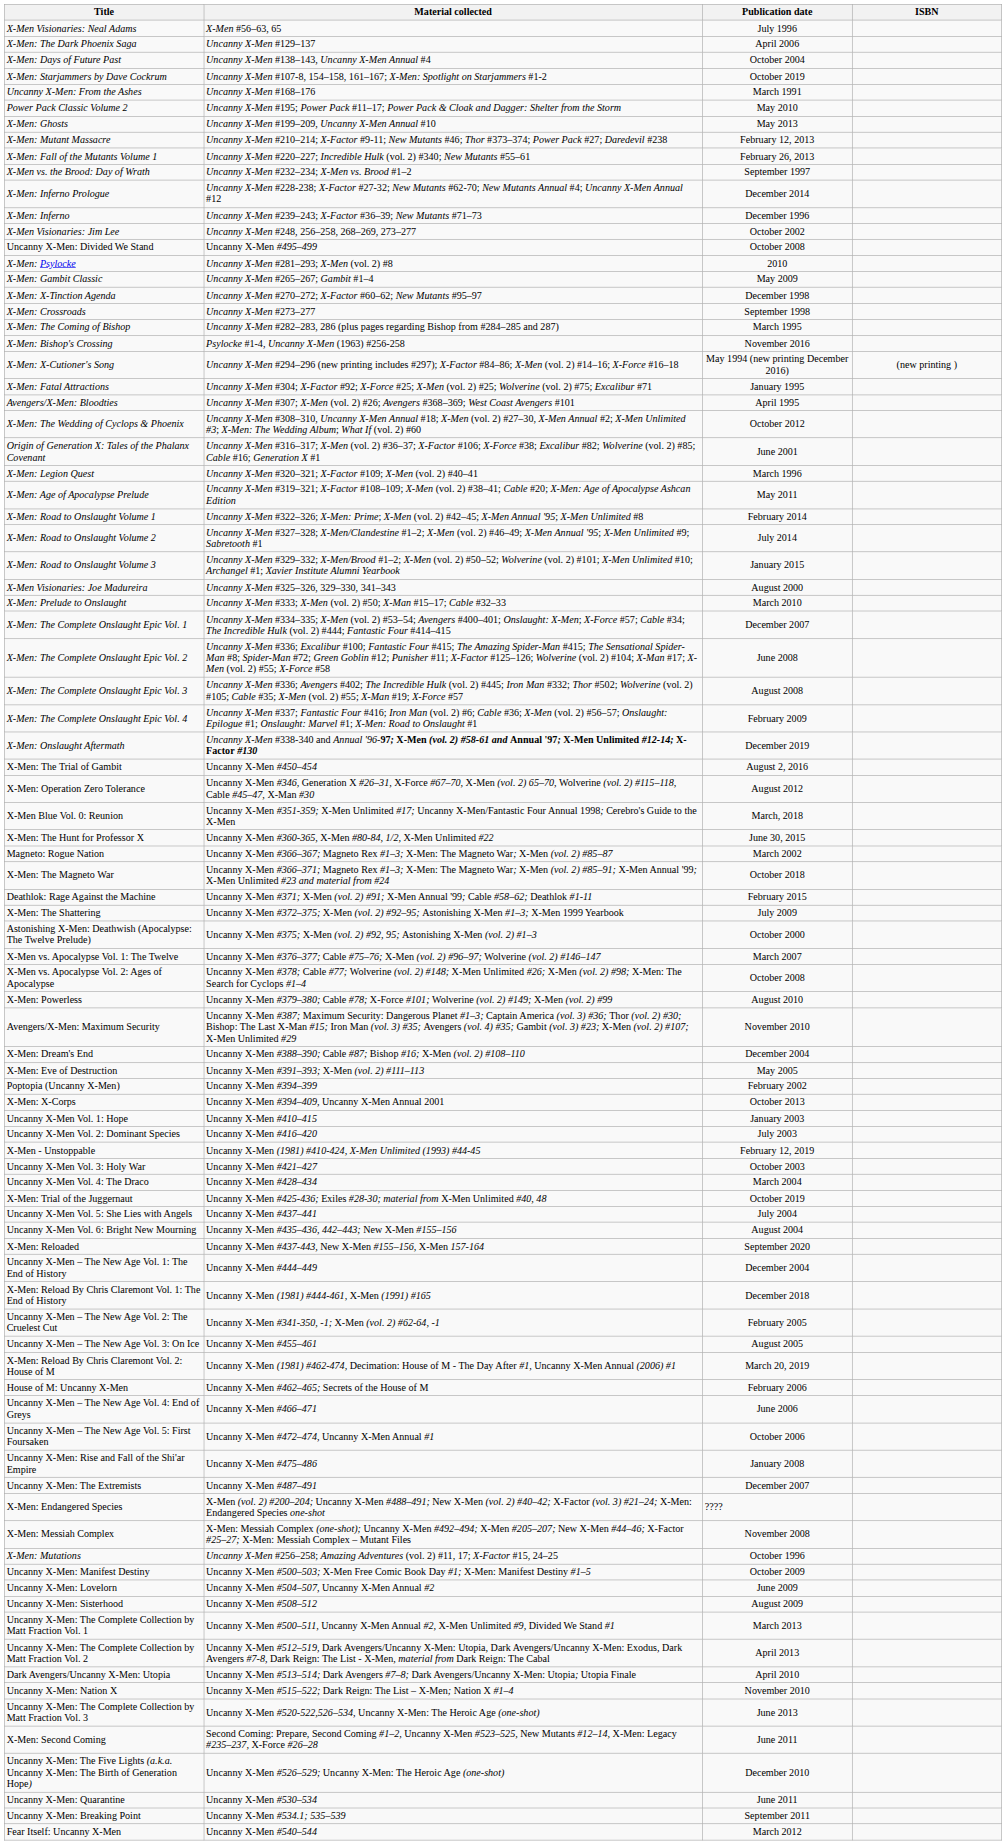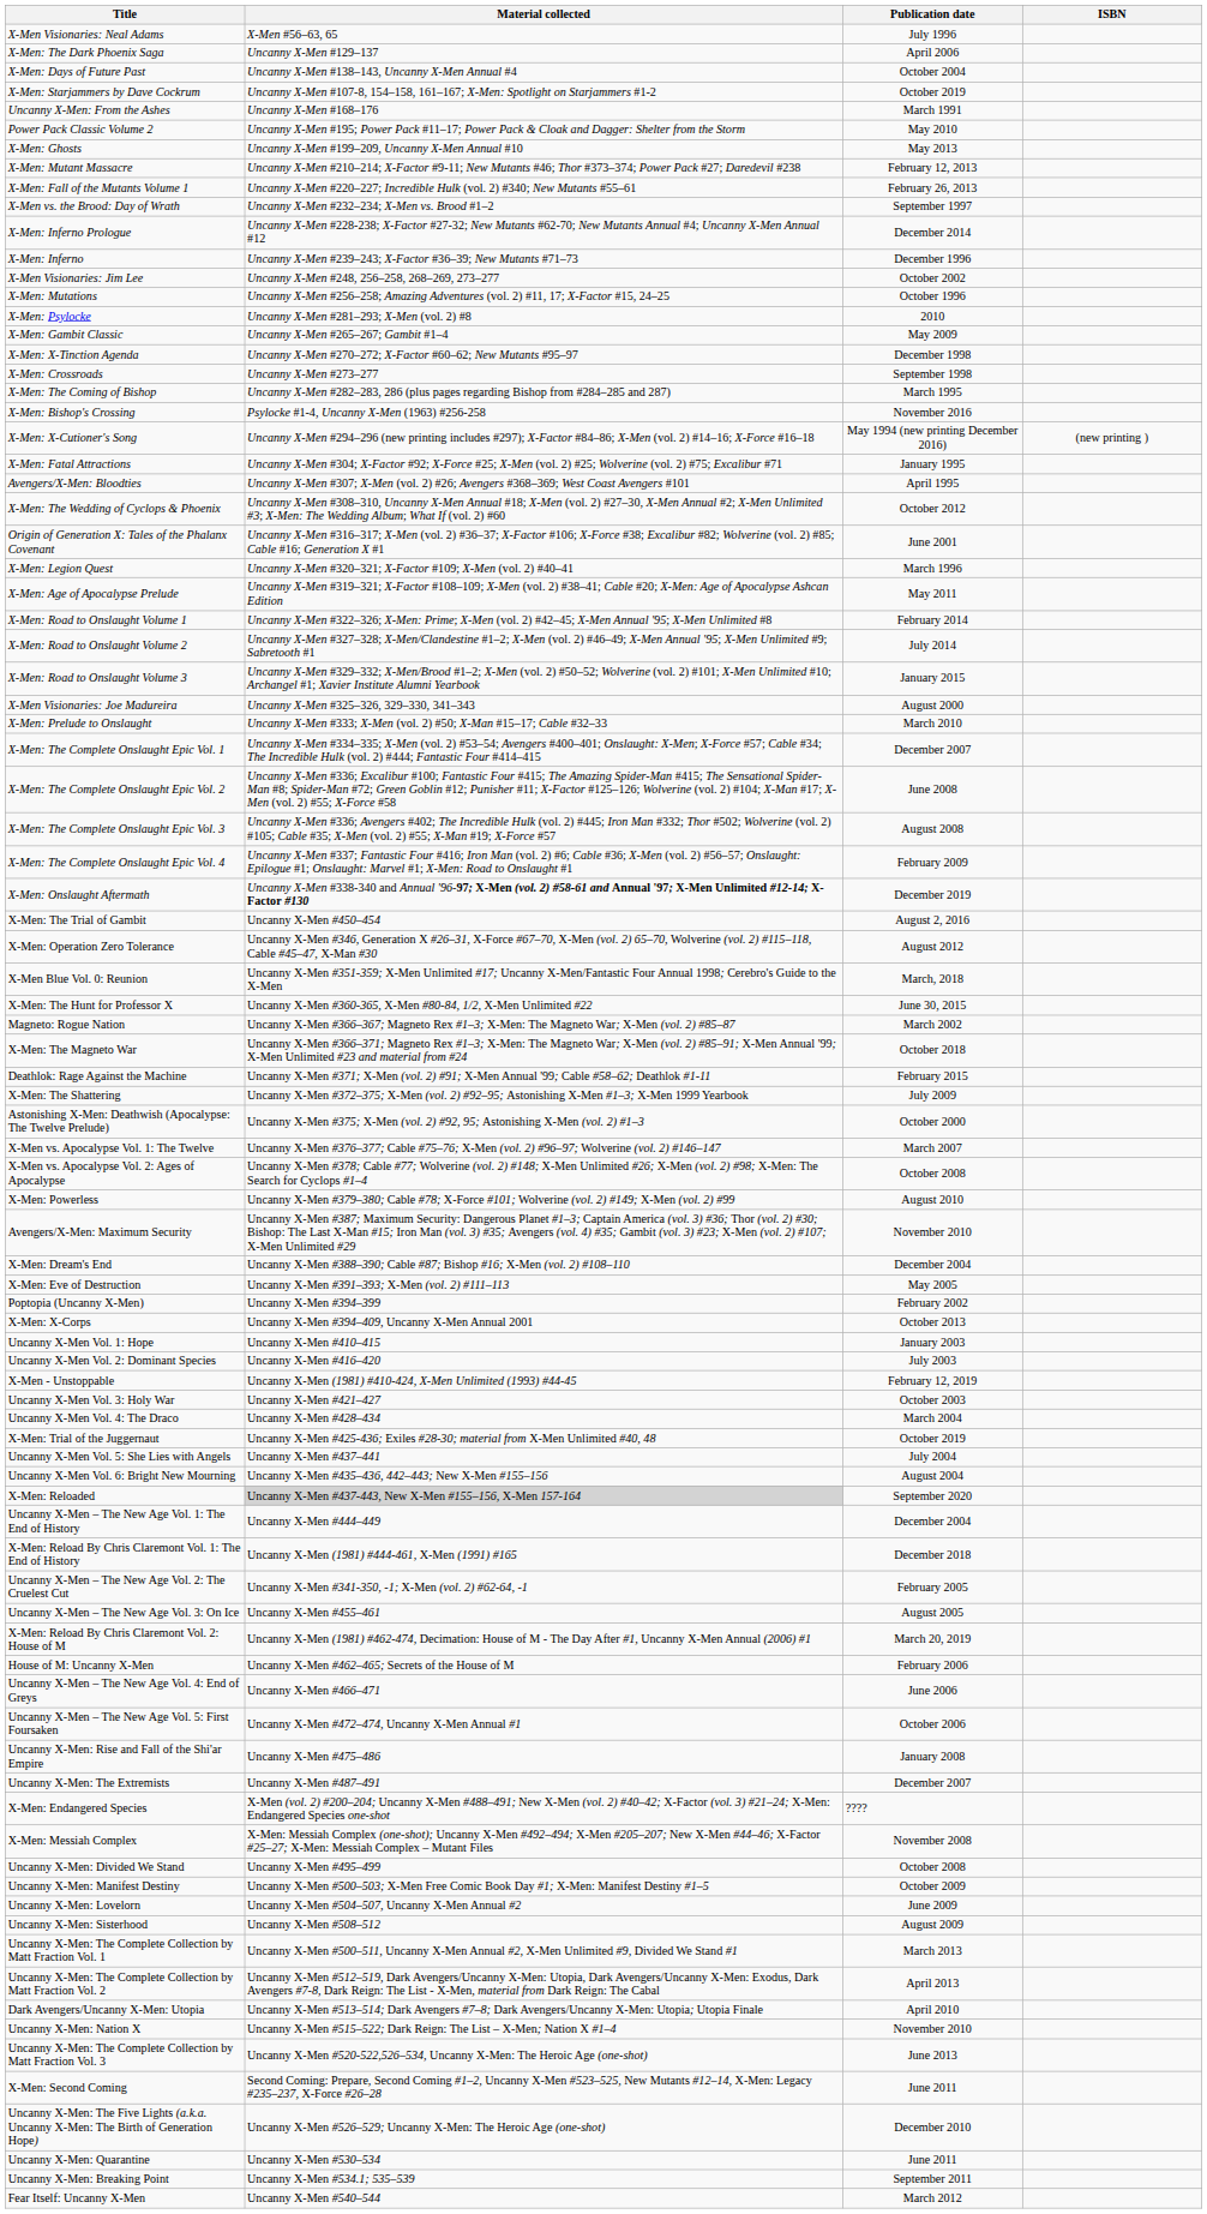rows swapped: X-Men: Mutations <-> Uncanny X-Men: Divided We Stand
X-Men: Reloaded | Material collected: no background -> lightgrey background
